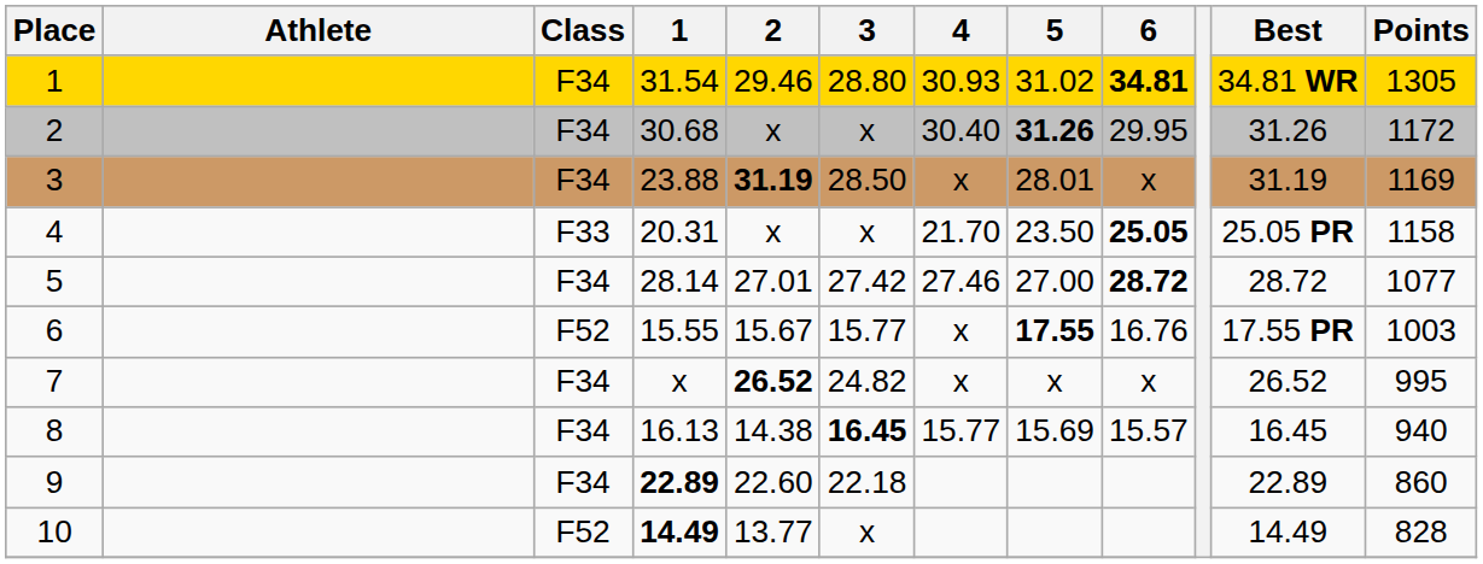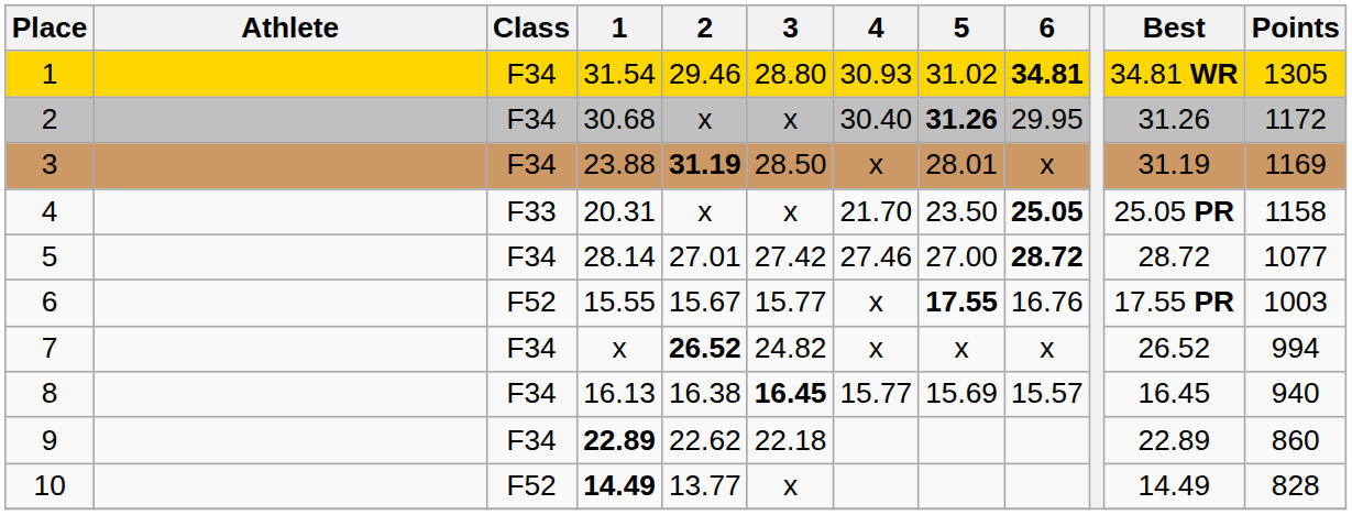7 | Points: 995 -> 994
8 | 2: 14.38 -> 16.38
9 | 2: 22.60 -> 22.62
